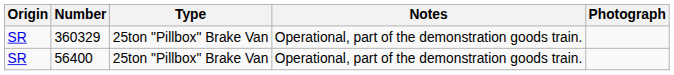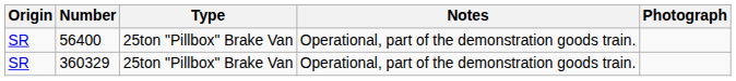rows swapped: 360329 <-> 56400
